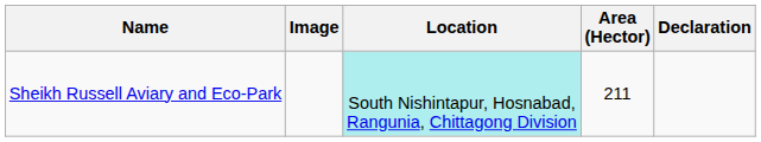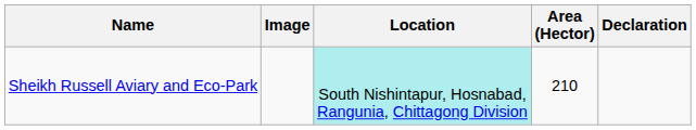Sheikh Russell Aviary and Eco-Park | Area (Hector): 211 -> 210
